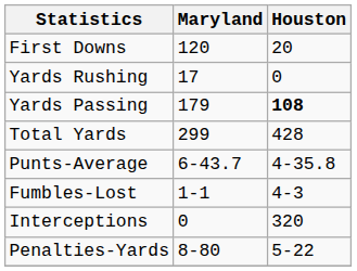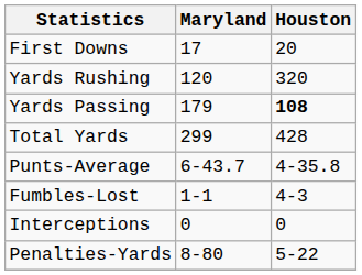First Downs | Maryland: 120 -> 17
Yards Rushing | Maryland: 17 -> 120
Yards Rushing | Houston: 0 -> 320
Interceptions | Houston: 320 -> 0
